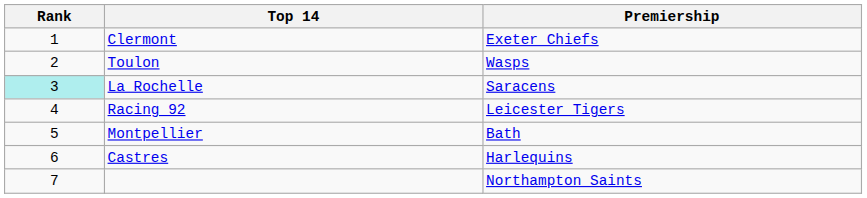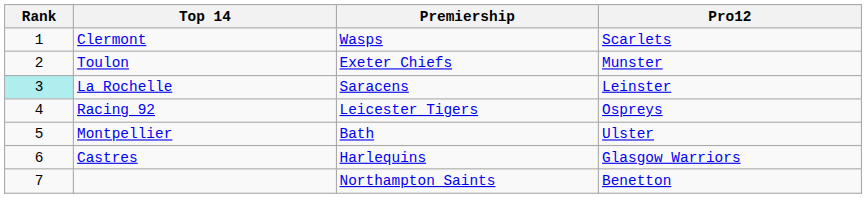+ column: Pro12 | Scarlets | Munster | Leinster | Ospreys | Ulster | Glasgow Warriors | Benetton
Clermont | Premiership: Exeter Chiefs -> Wasps
Toulon | Premiership: Wasps -> Exeter Chiefs
